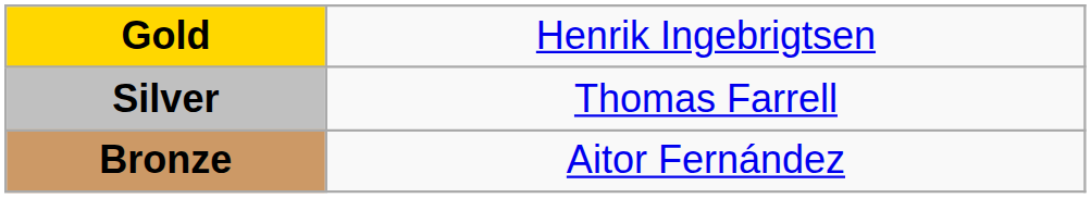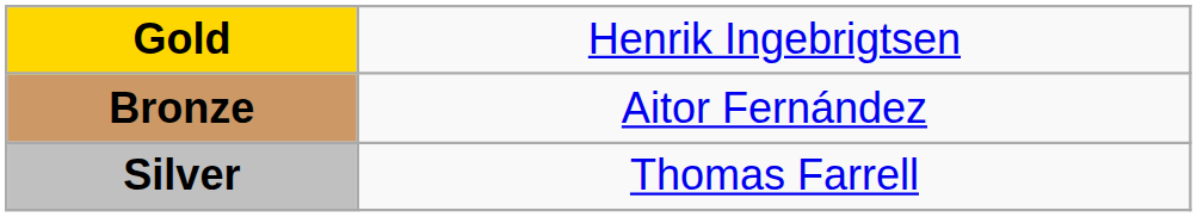rows swapped: Silver <-> Bronze
